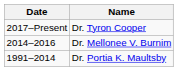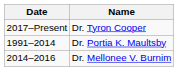rows swapped: Dr. Mellonee V. Burnim <-> Dr. Portia K. Maultsby
